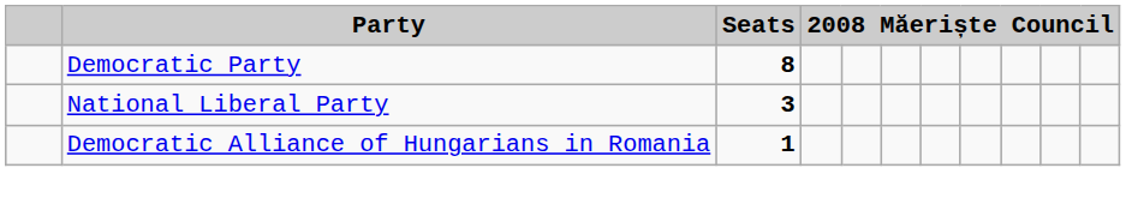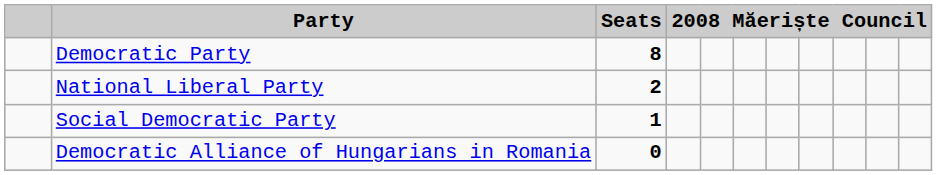National Liberal Party | Seats: 3 -> 2
+ row: Social Democratic Party | 1
Democratic Alliance of Hungarians in Romania | Seats: 1 -> 0
